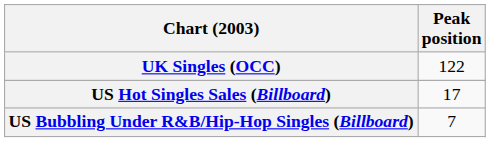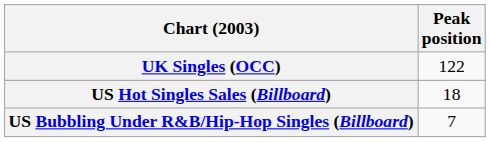US Hot Singles Sales (Billboard) | Peak position: 17 -> 18
